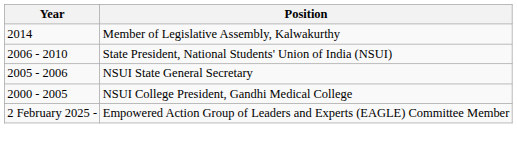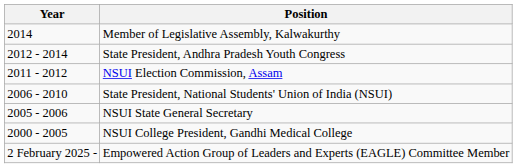+ row: 2012 - 2014 | State President, Andhra Pradesh Youth Congress
+ row: 2011 - 2012 | NSUI Election Commission, Assam
